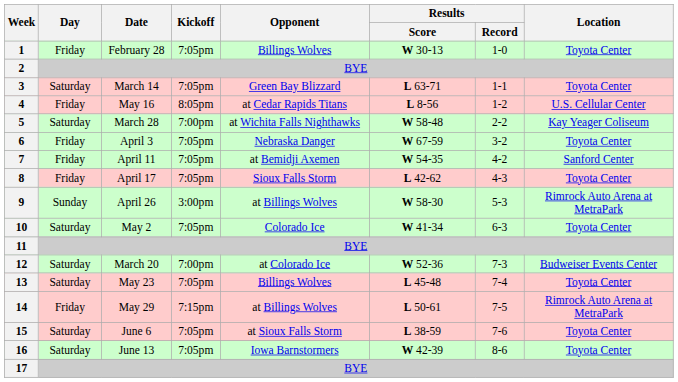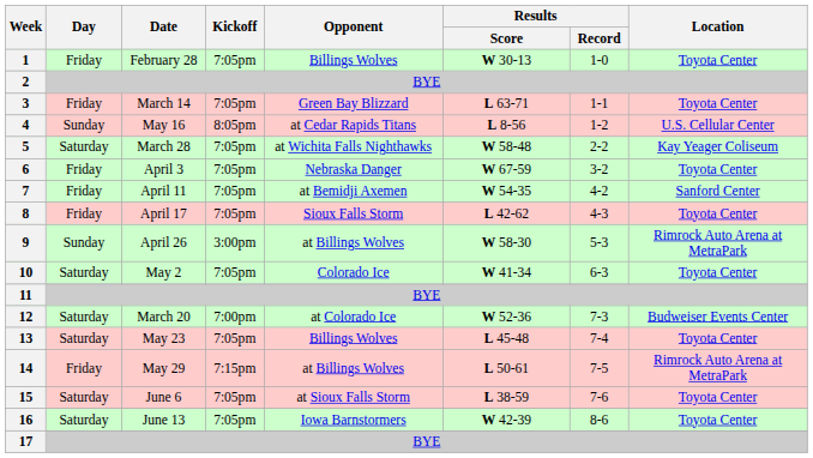3 | Day: Saturday -> Friday
4 | Day: Friday -> Sunday
5 | Kickoff: 7:00pm -> 7:05pm
